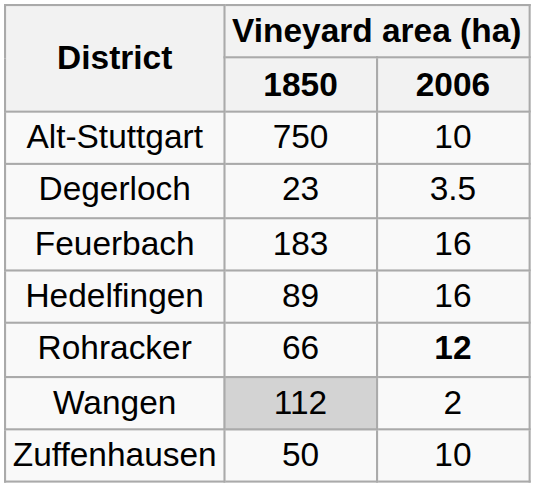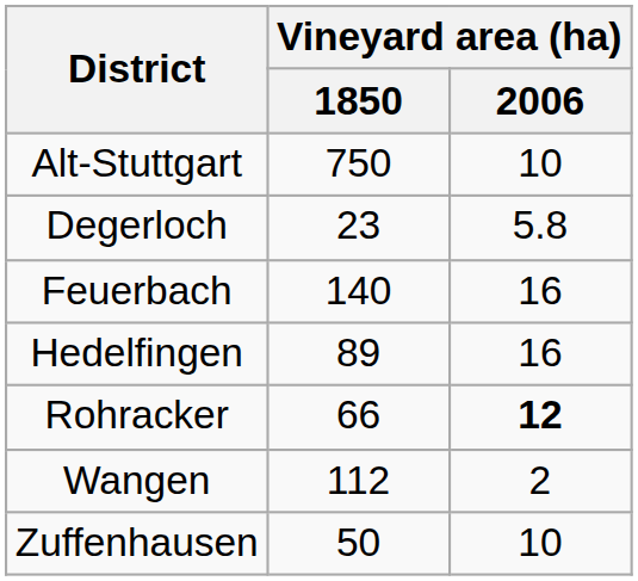Degerloch | Vineyard area (ha) / 2006: 3.5 -> 5.8
Feuerbach | Vineyard area (ha) / 1850: 183 -> 140
Wangen | Vineyard area (ha) / 1850: lightgrey background -> no background
